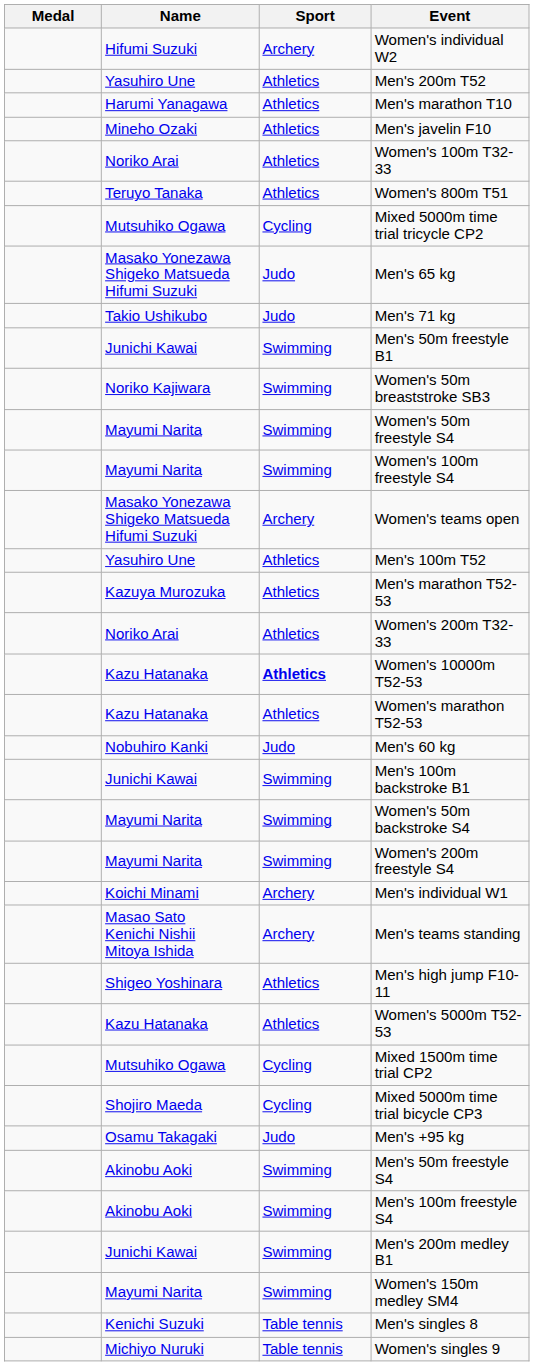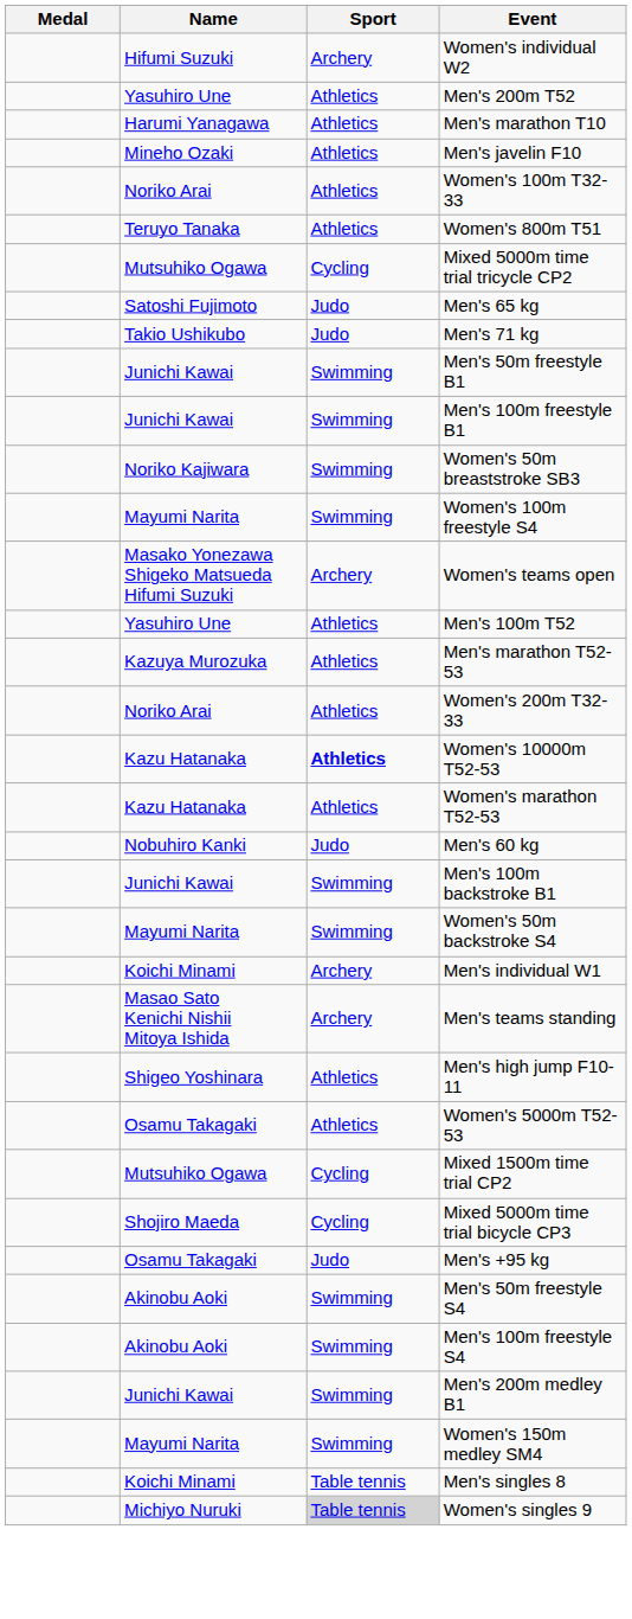Men's 65 kg | Name: Masako Yonezawa Shigeko Matsueda Hifumi Suzuki -> Satoshi Fujimoto
+ row: Junichi Kawai | Swimming | Men's 100m freestyle B1
- row: Mayumi Narita | Swimming | Women's 50m freestyle S4
- row: Mayumi Narita | Swimming | Women's 200m freestyle S4
Women's 5000m T52-53 | Name: Kazu Hatanaka -> Osamu Takagaki
Men's singles 8 | Name: Kenichi Suzuki -> Koichi Minami
Women's singles 9 | Sport: no background -> lightgrey background
